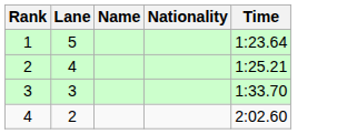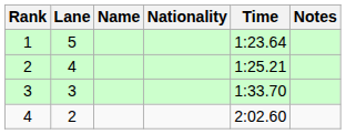+ column: Notes
